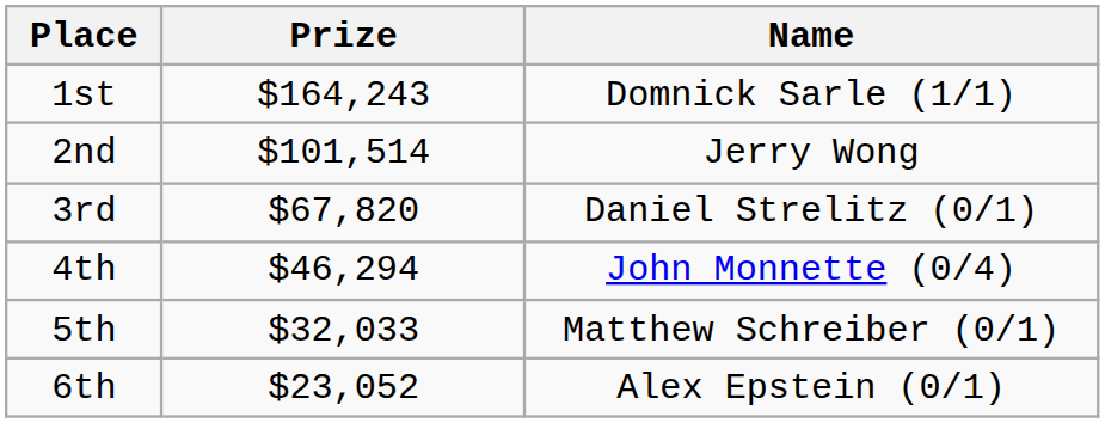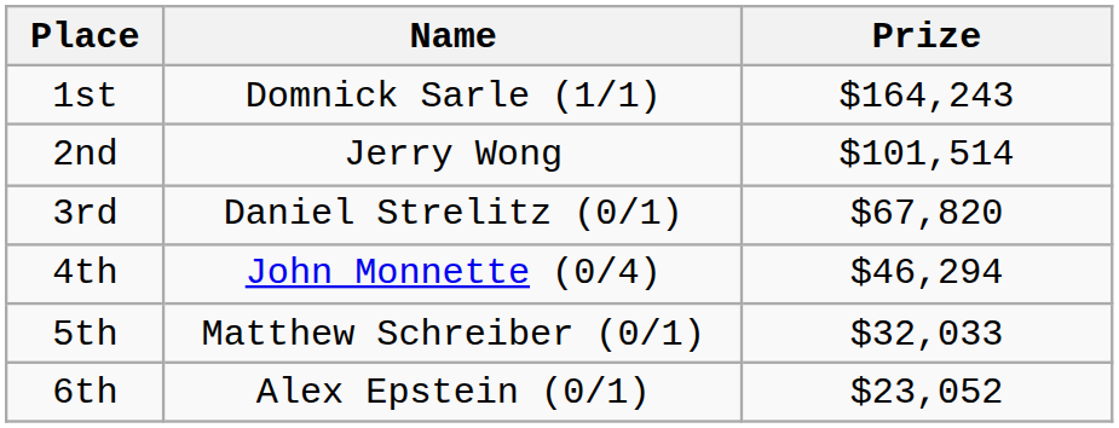columns swapped: Name <-> Prize
